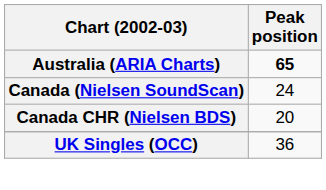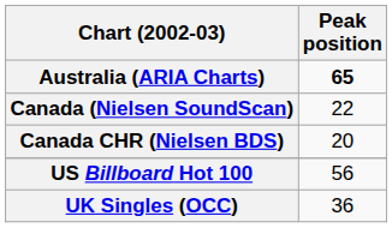Canada (Nielsen SoundScan) | Peak position: 24 -> 22
+ row: US Billboard Hot 100 | 56
